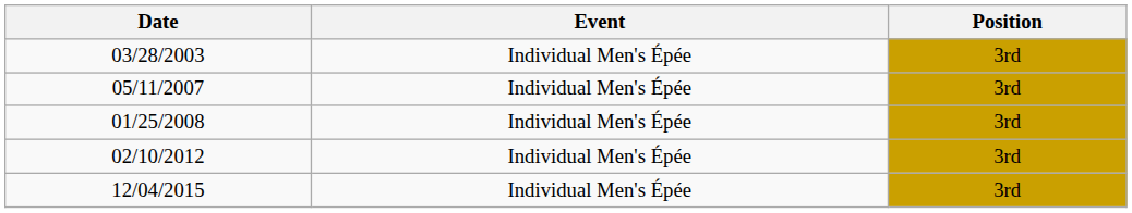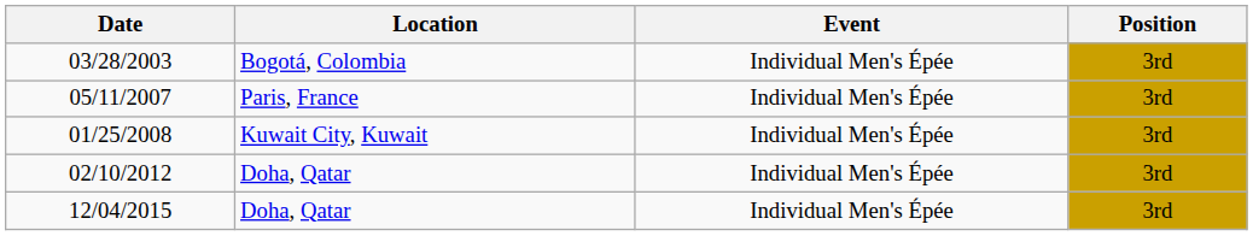+ column: Location | Bogotá, Colombia | Paris, France | Kuwait City, Kuwait | Doha, Qatar | Doha, Qatar
